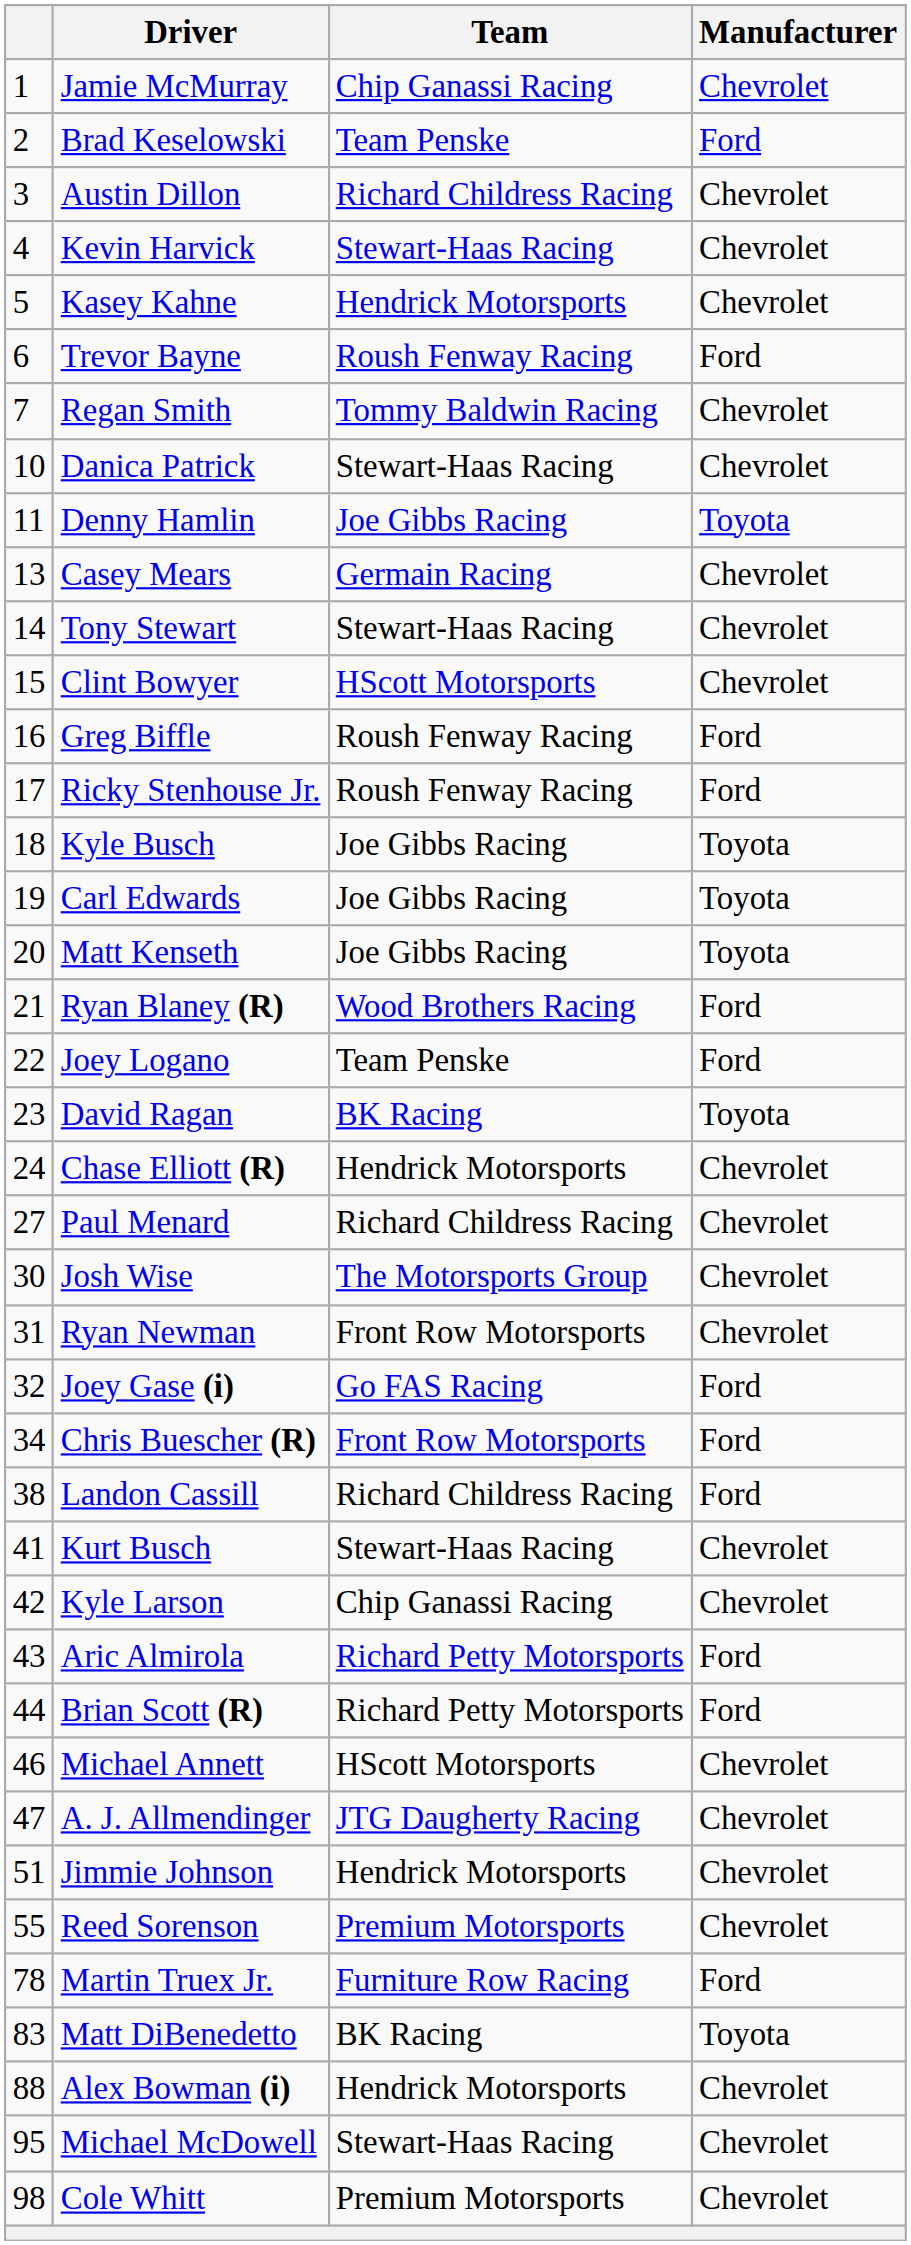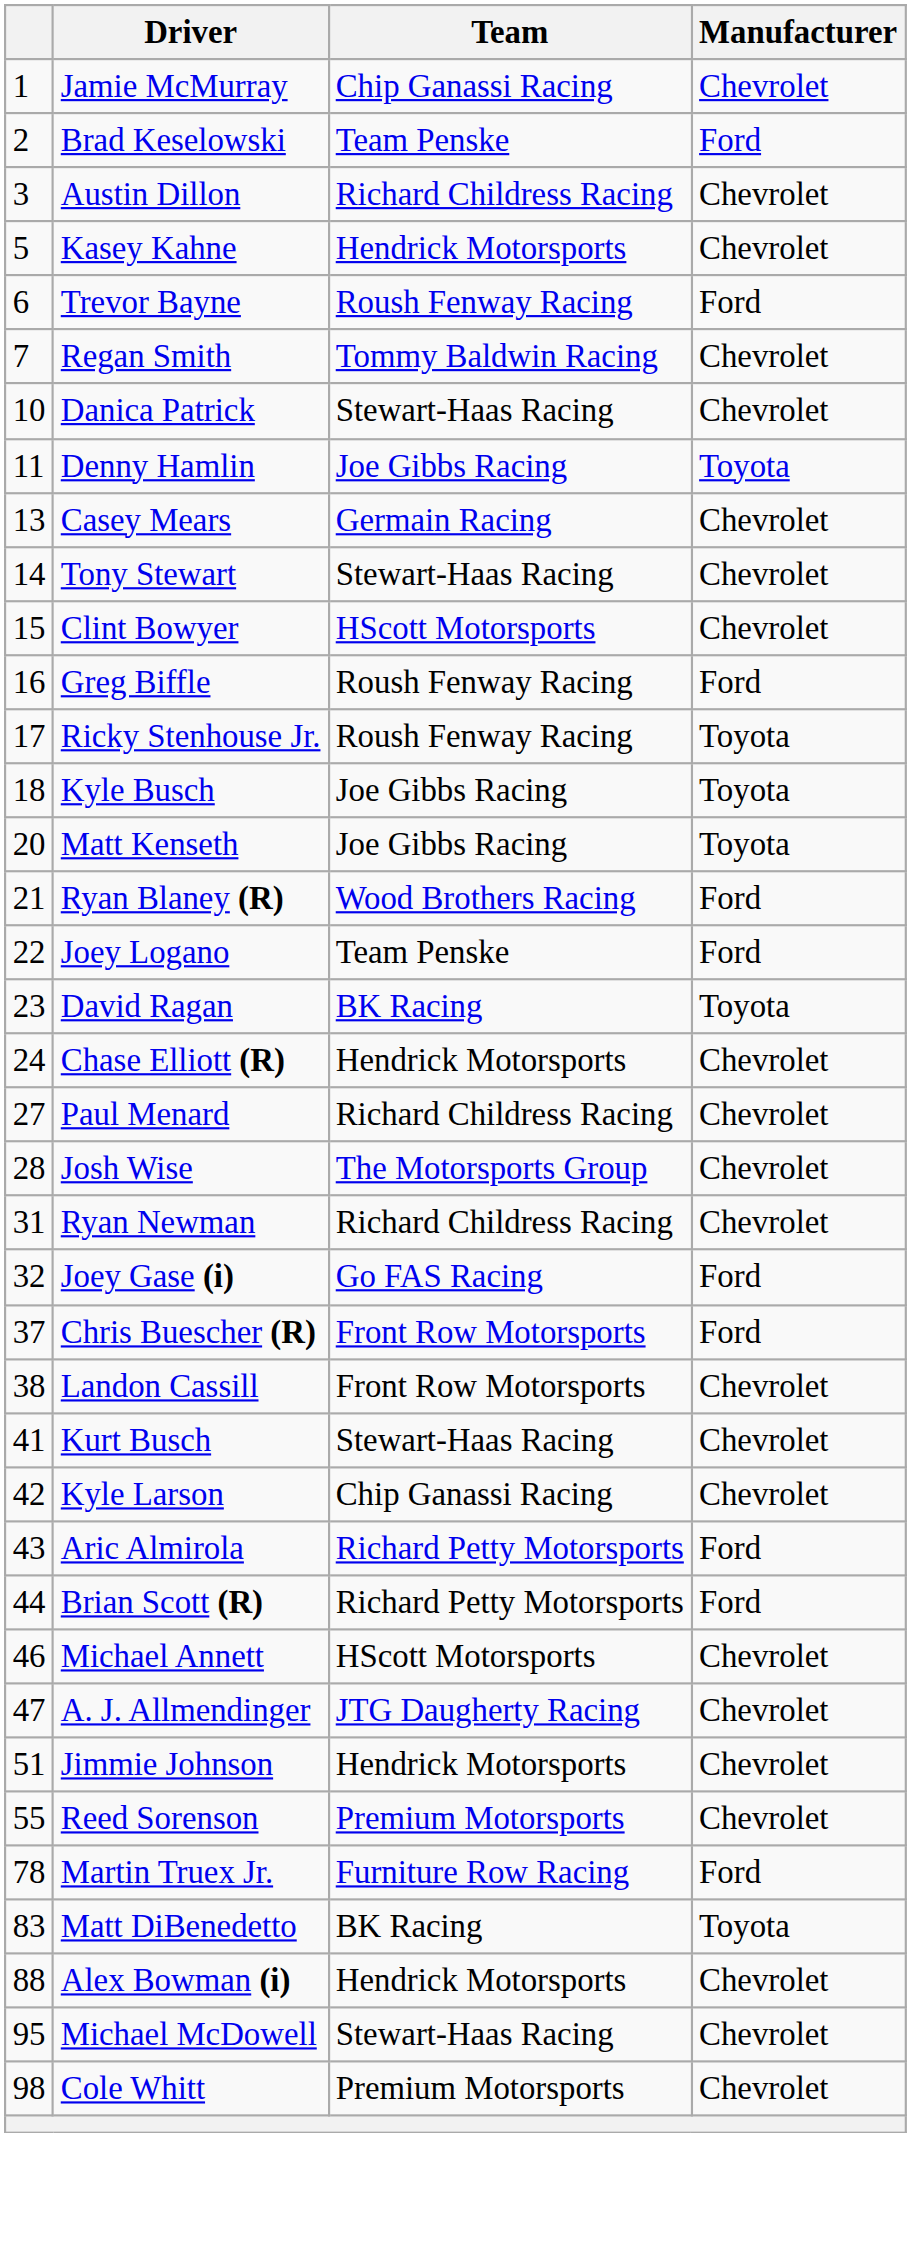- row: 4 | Kevin Harvick | Stewart-Haas Racing | Chevrolet
Ricky Stenhouse Jr. | Manufacturer: Ford -> Toyota
- row: 19 | Carl Edwards | Joe Gibbs Racing | Toyota
Josh Wise | column 1: 30 -> 28
Ryan Newman | Team: Front Row Motorsports -> Richard Childress Racing
Chris Buescher (R) | column 1: 34 -> 37
Landon Cassill | Team: Richard Childress Racing -> Front Row Motorsports
Landon Cassill | Manufacturer: Ford -> Chevrolet
